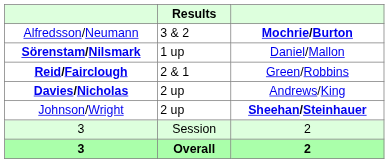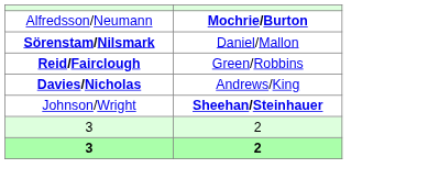- column: Results | 3 & 2 | 1 up | 2 & 1 | 2 up | 2 up | Session | Overall
